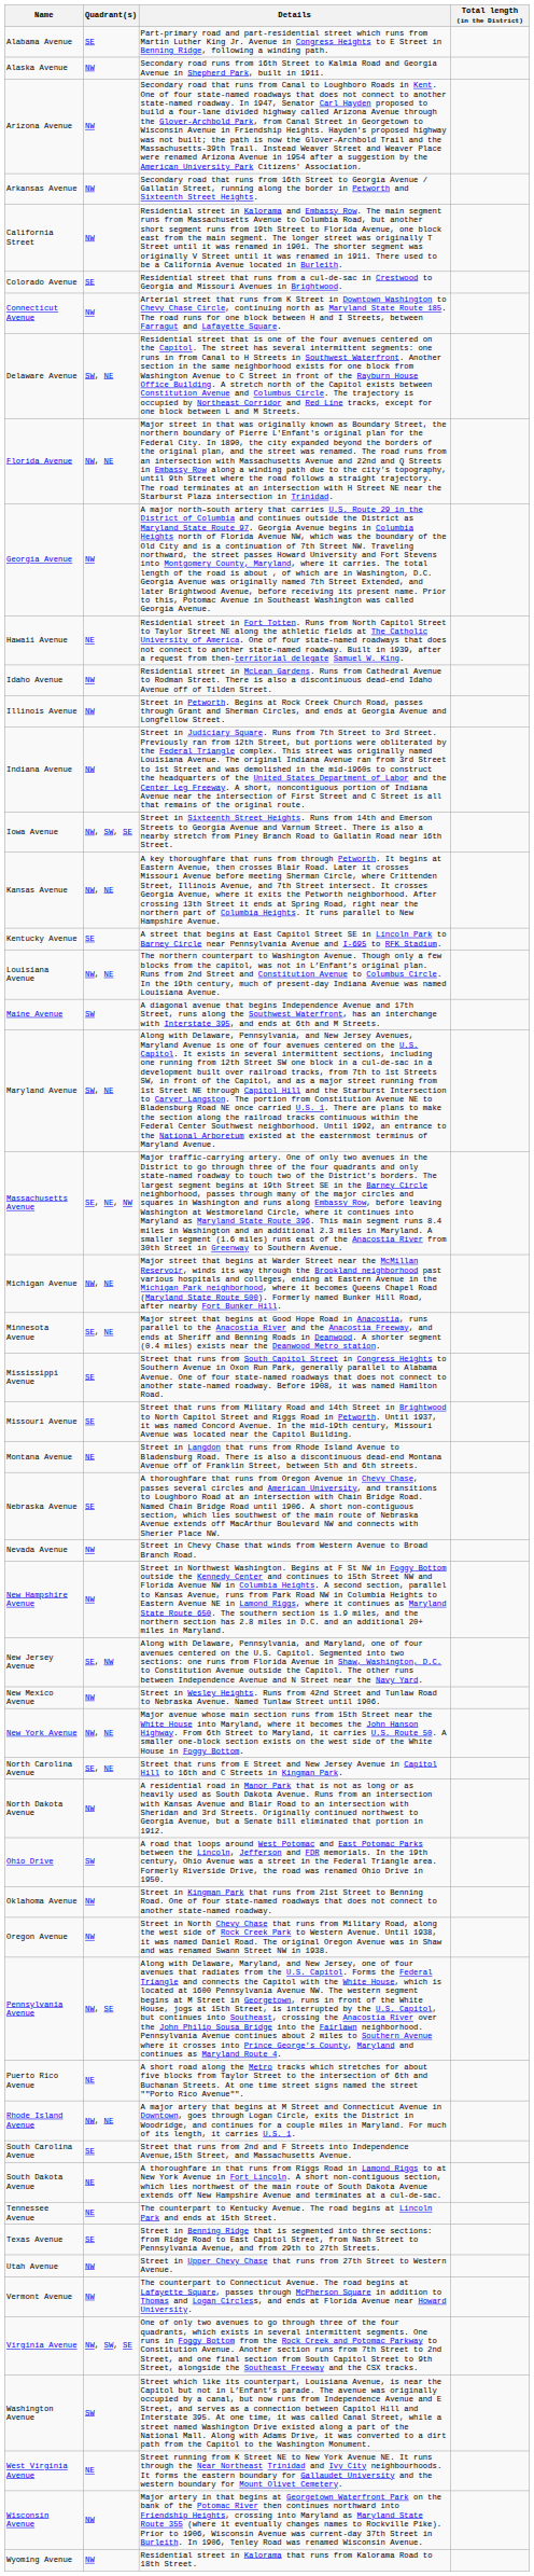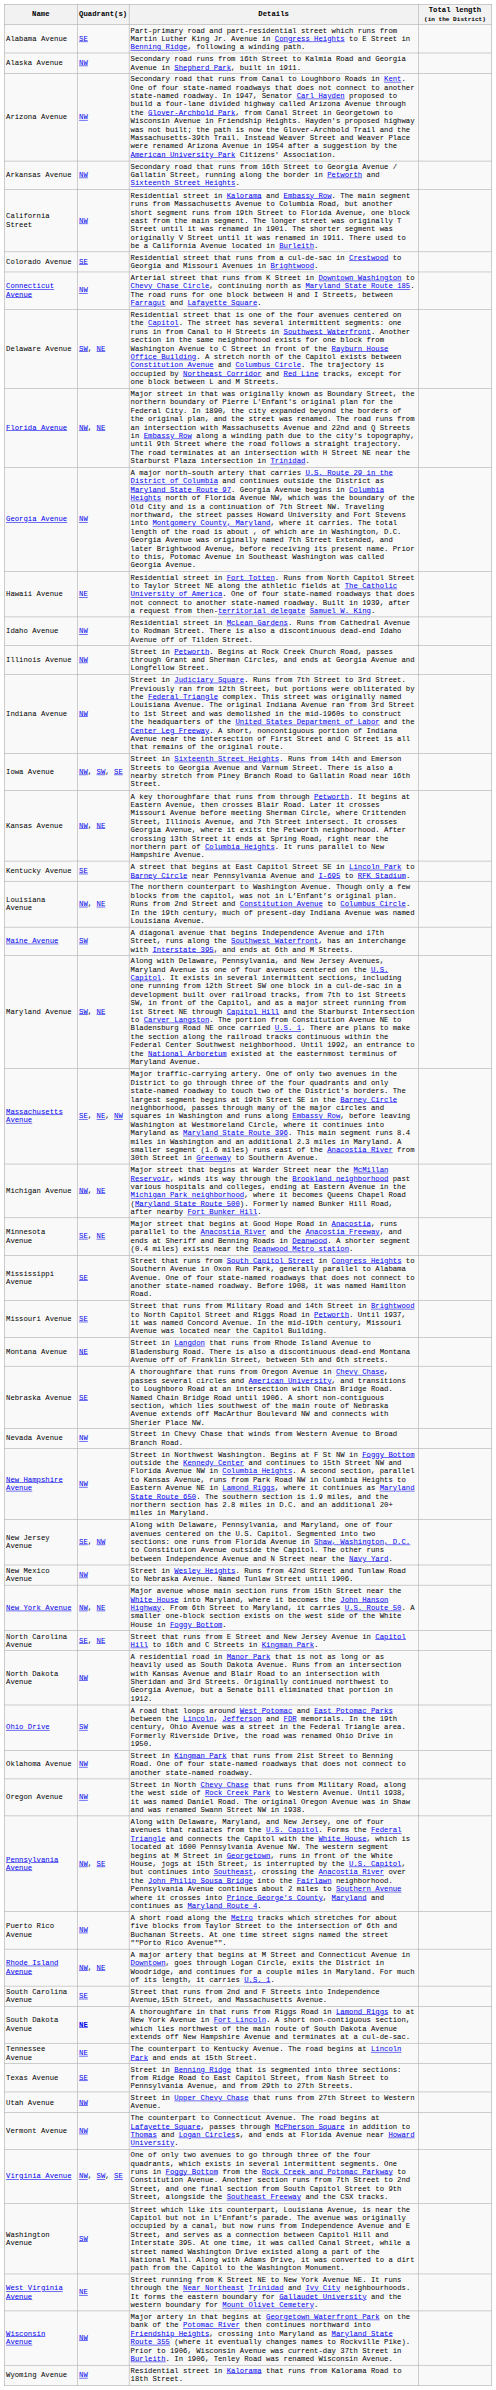Puerto Rico Avenue | Quadrant(s): NE -> NW
South Dakota Avenue | Quadrant(s): normal -> bold
